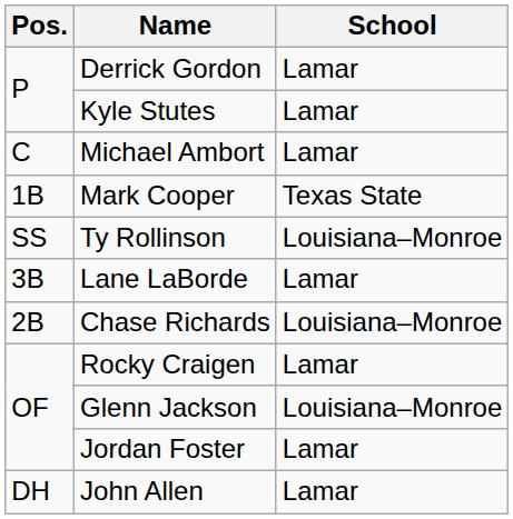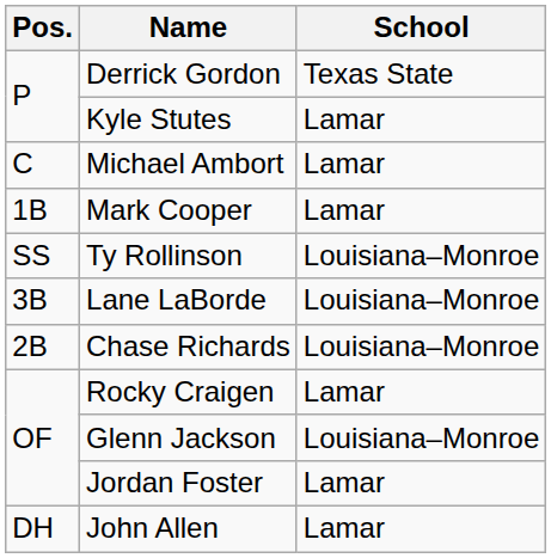Derrick Gordon | School: Lamar -> Texas State
Mark Cooper | School: Texas State -> Lamar
Lane LaBorde | School: Lamar -> Louisiana–Monroe
